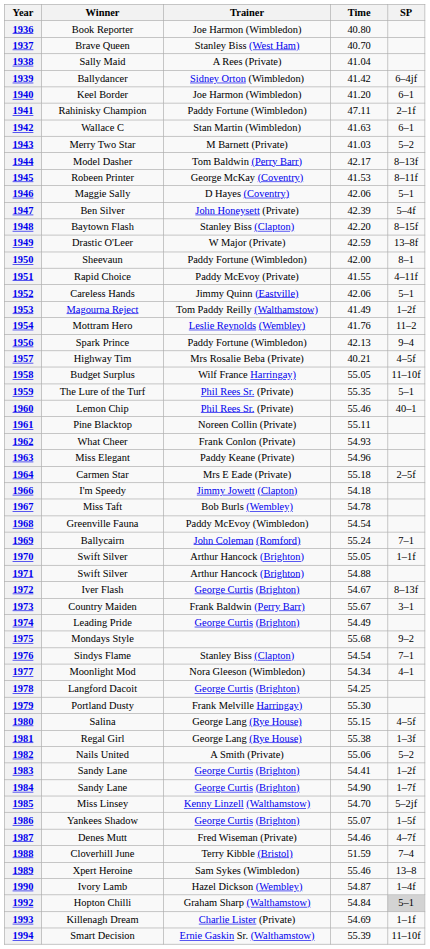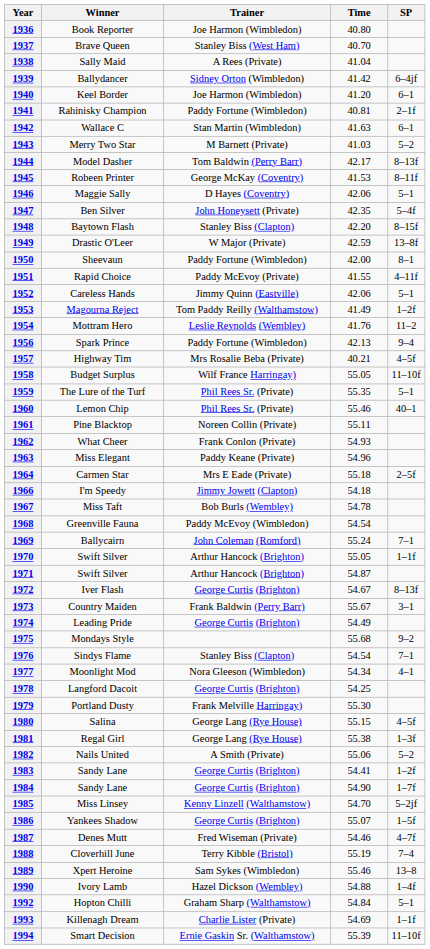1941 | Time: 47.11 -> 40.81
1947 | Time: 42.39 -> 42.35
1971 | Time: 54.88 -> 54.87
1988 | Time: 51.59 -> 55.19
1990 | Time: 54.87 -> 54.88
1992 | SP: lightgrey background -> no background
